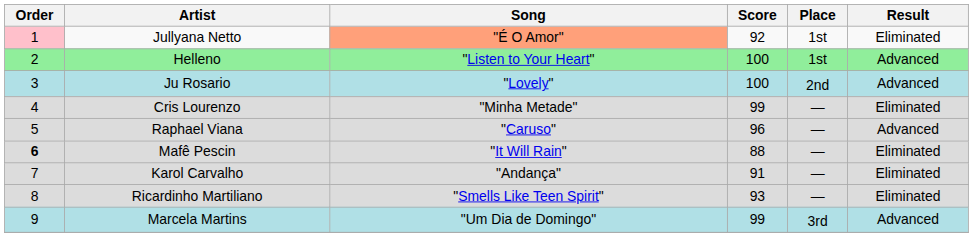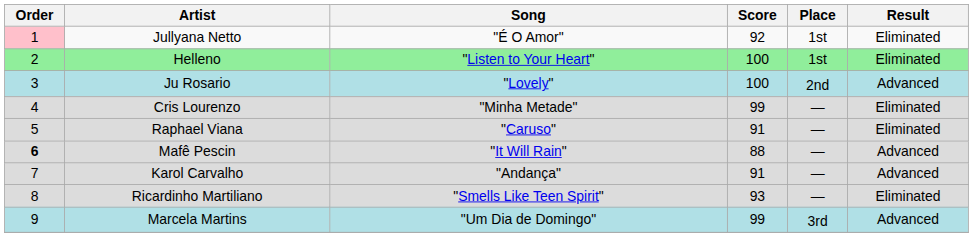Jullyana Netto | Song: lightsalmon background -> no background
Helleno | Result: Advanced -> Eliminated
Raphael Viana | Score: 96 -> 91
Raphael Viana | Result: Advanced -> Eliminated
Mafê Pescin | Result: Eliminated -> Advanced
Karol Carvalho | Result: Eliminated -> Advanced
